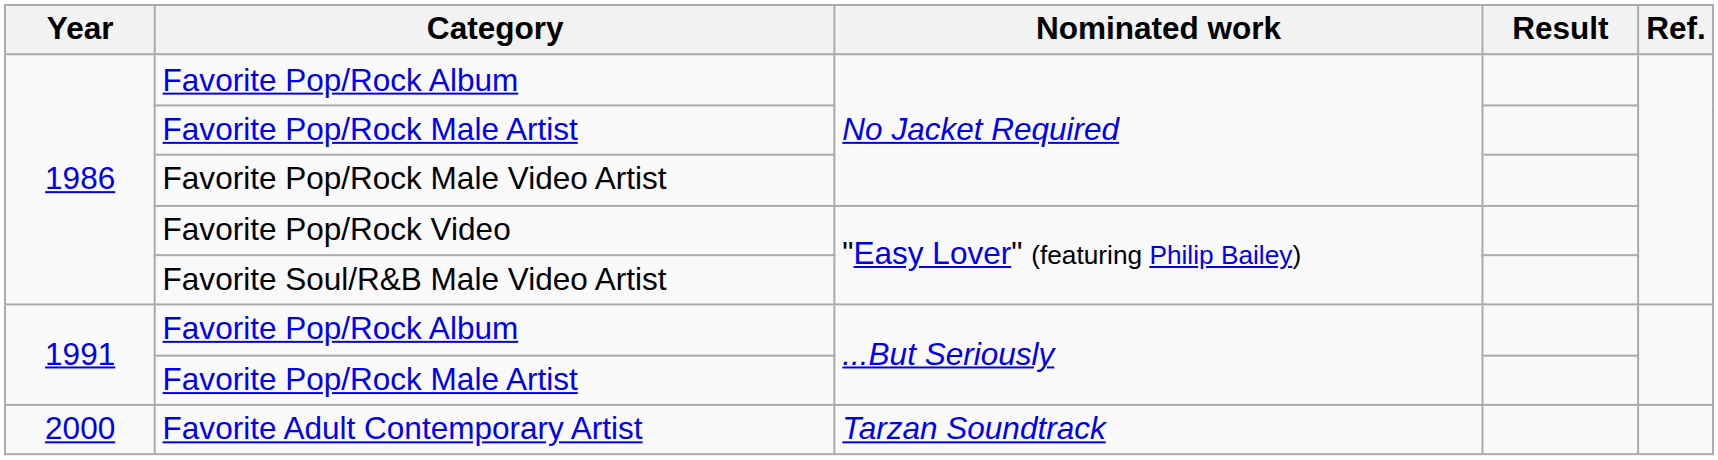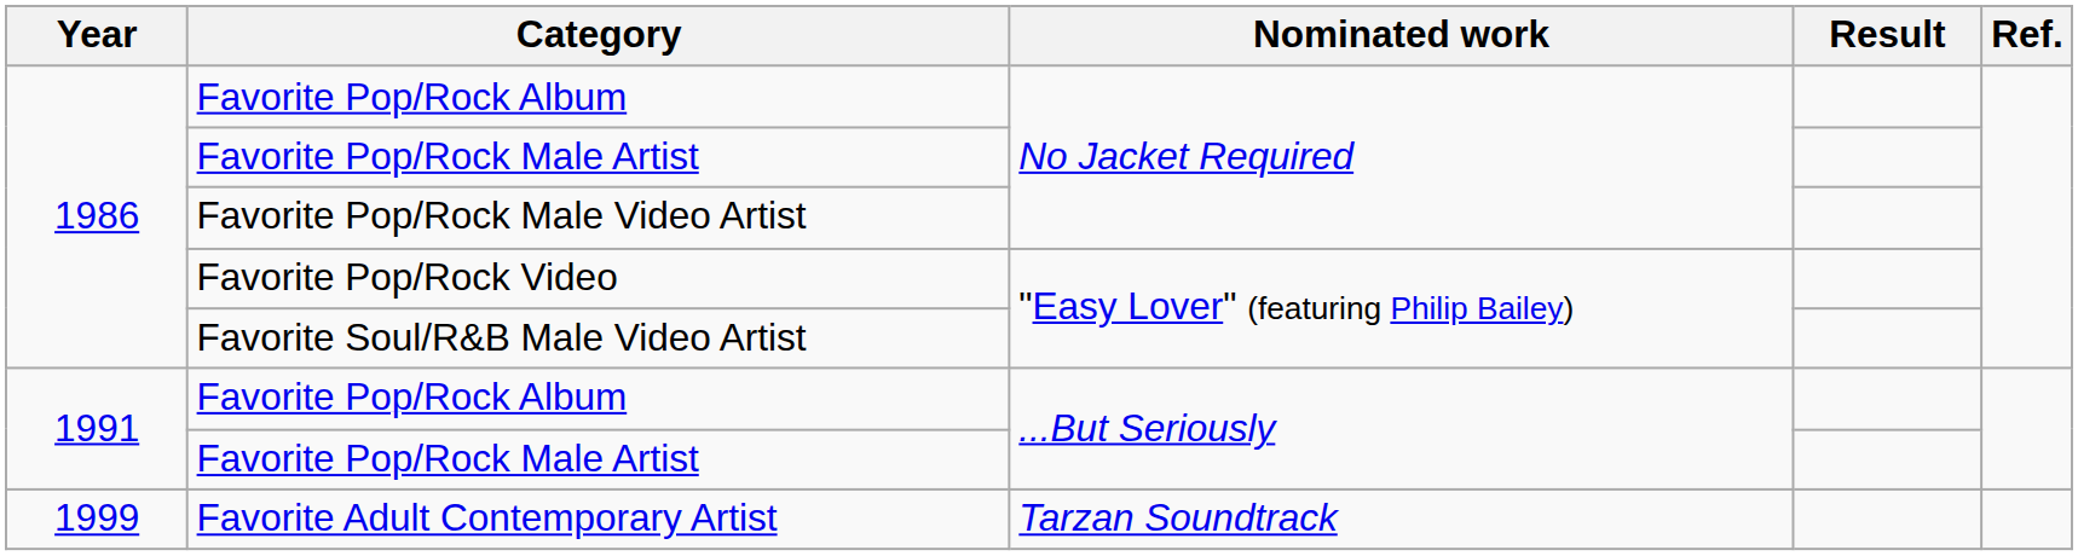Favorite Adult Contemporary Artist | Year: 2000 -> 1999
